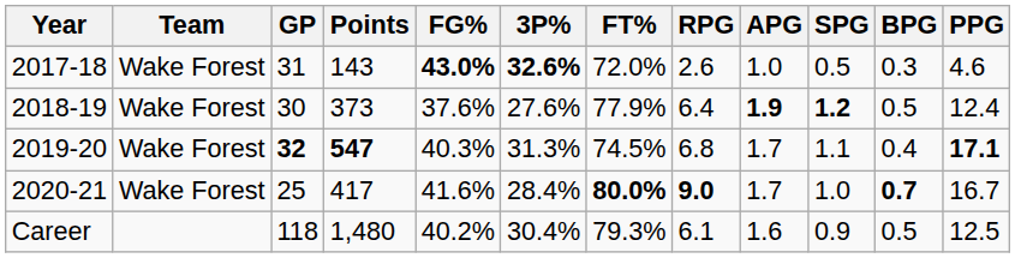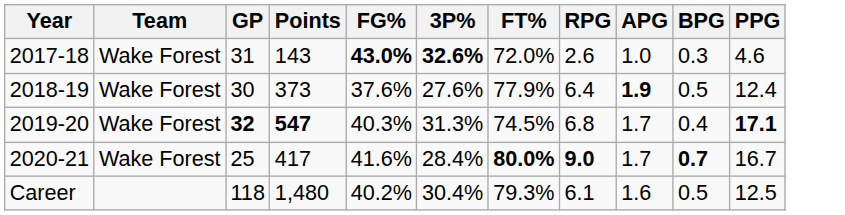- column: SPG | 0.5 | 1.2 | 1.1 | 1.0 | 0.9
